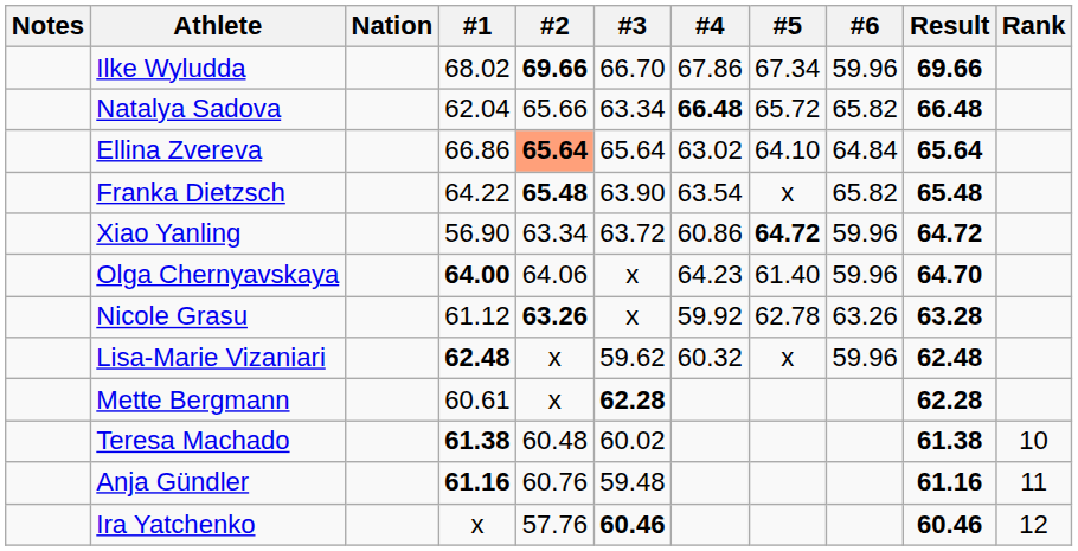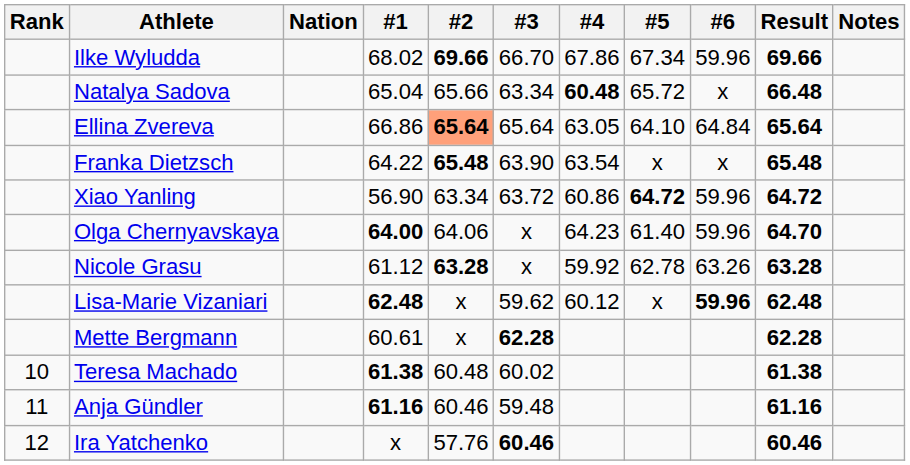columns swapped: Rank <-> Notes
Natalya Sadova | #1: 62.04 -> 65.04
Natalya Sadova | #4: 66.48 -> 60.48
Natalya Sadova | #6: 65.82 -> x
Ellina Zvereva | #4: 63.02 -> 63.05
Franka Dietzsch | #6: 65.82 -> x
Nicole Grasu | #2: 63.26 -> 63.28
Lisa-Marie Vizaniari | #4: 60.32 -> 60.12
Lisa-Marie Vizaniari | #6: normal -> bold
Anja Gündler | #2: 60.76 -> 60.46
